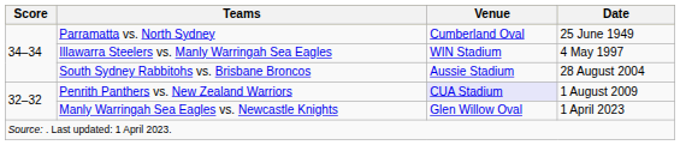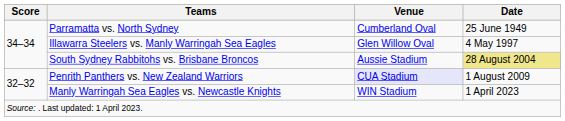Illawarra Steelers vs. Manly Warringah Sea Eagles | Venue: WIN Stadium -> Glen Willow Oval
South Sydney Rabbitohs vs. Brisbane Broncos | Date: no background -> khaki background
Manly Warringah Sea Eagles vs. Newcastle Knights | Venue: Glen Willow Oval -> WIN Stadium
